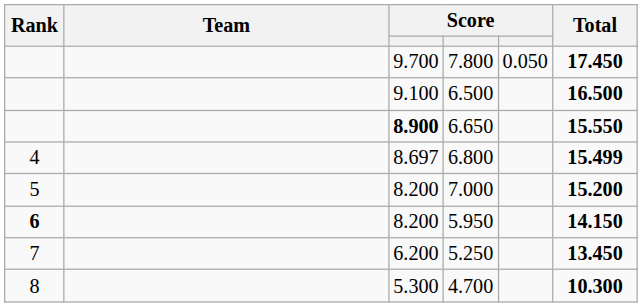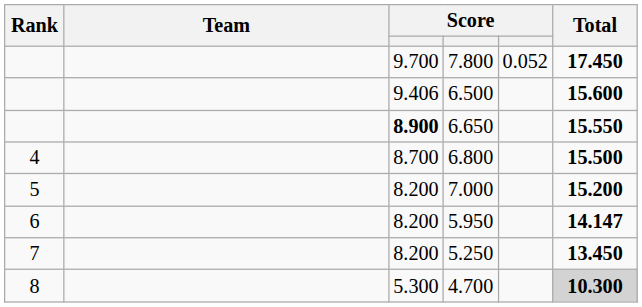7.800 | column 5: 0.050 -> 0.052
6.500 | column 3: 9.100 -> 9.406
6.500 | Total: 16.500 -> 15.600
6.800 | column 3: 8.697 -> 8.700
6.800 | Total: 15.499 -> 15.500
5.950 | Rank: bold -> normal
5.950 | Total: 14.150 -> 14.147
5.250 | column 3: 6.200 -> 8.200
4.700 | Total: no background -> lightgrey background
